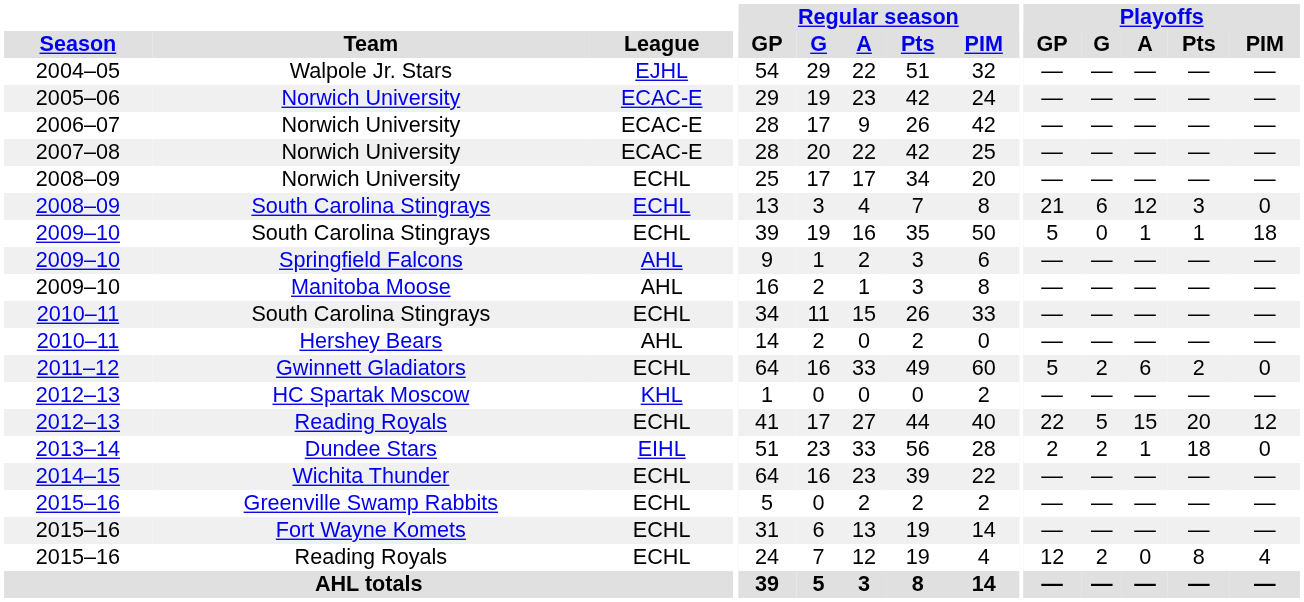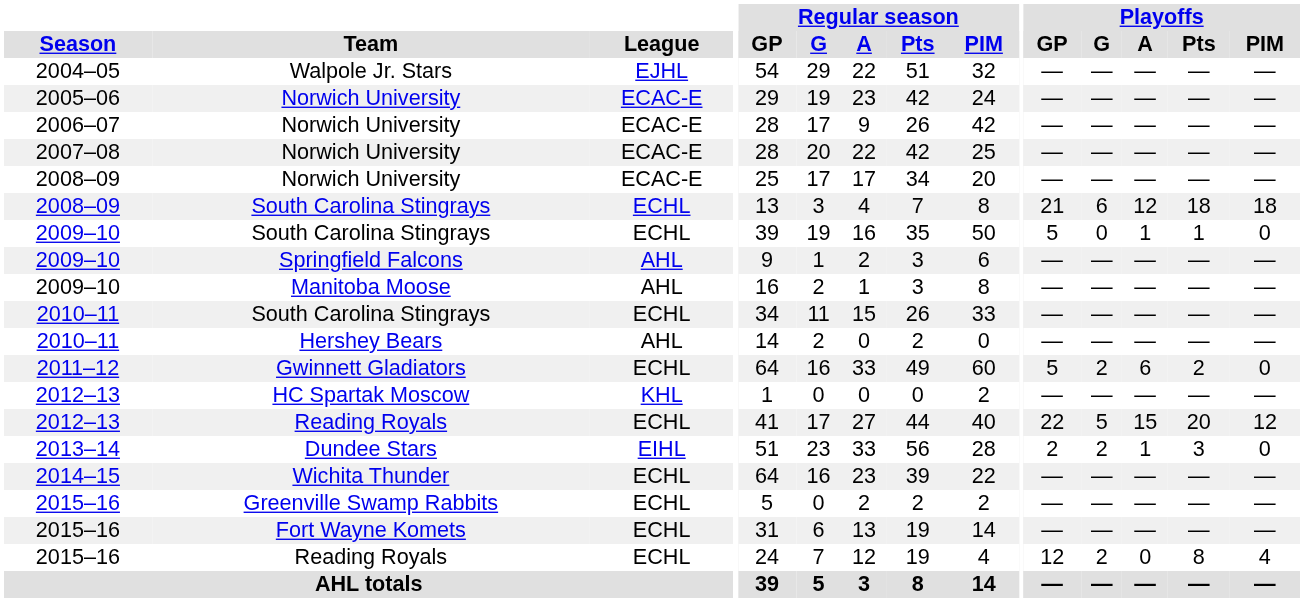2008–09 / Norwich University | League: ECHL -> ECAC-E
2008–09 / South Carolina Stingrays | Playoffs / Pts: 3 -> 18
2008–09 / South Carolina Stingrays | Playoffs / PIM: 0 -> 18
2009–10 / South Carolina Stingrays | Playoffs / PIM: 18 -> 0
Dundee Stars | Playoffs / Pts: 18 -> 3
